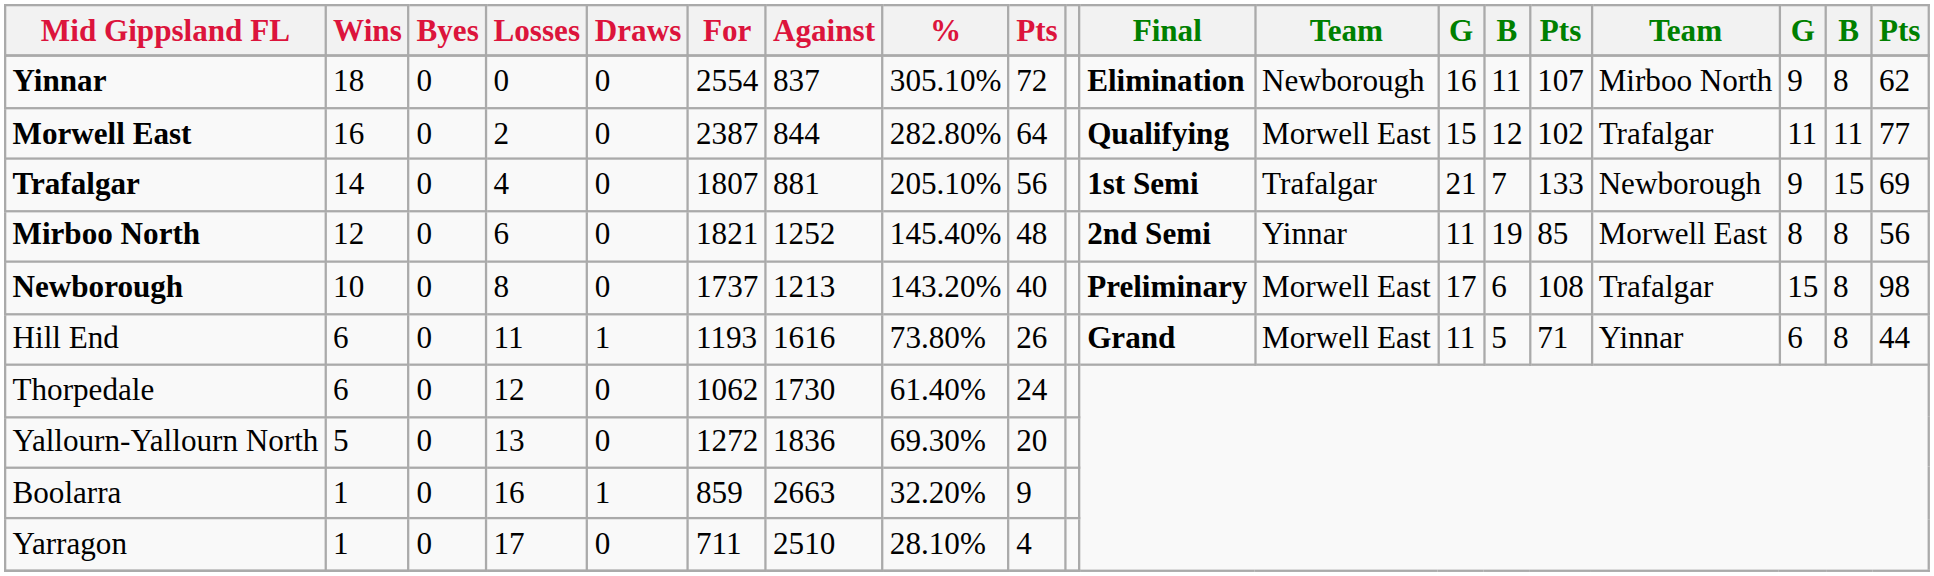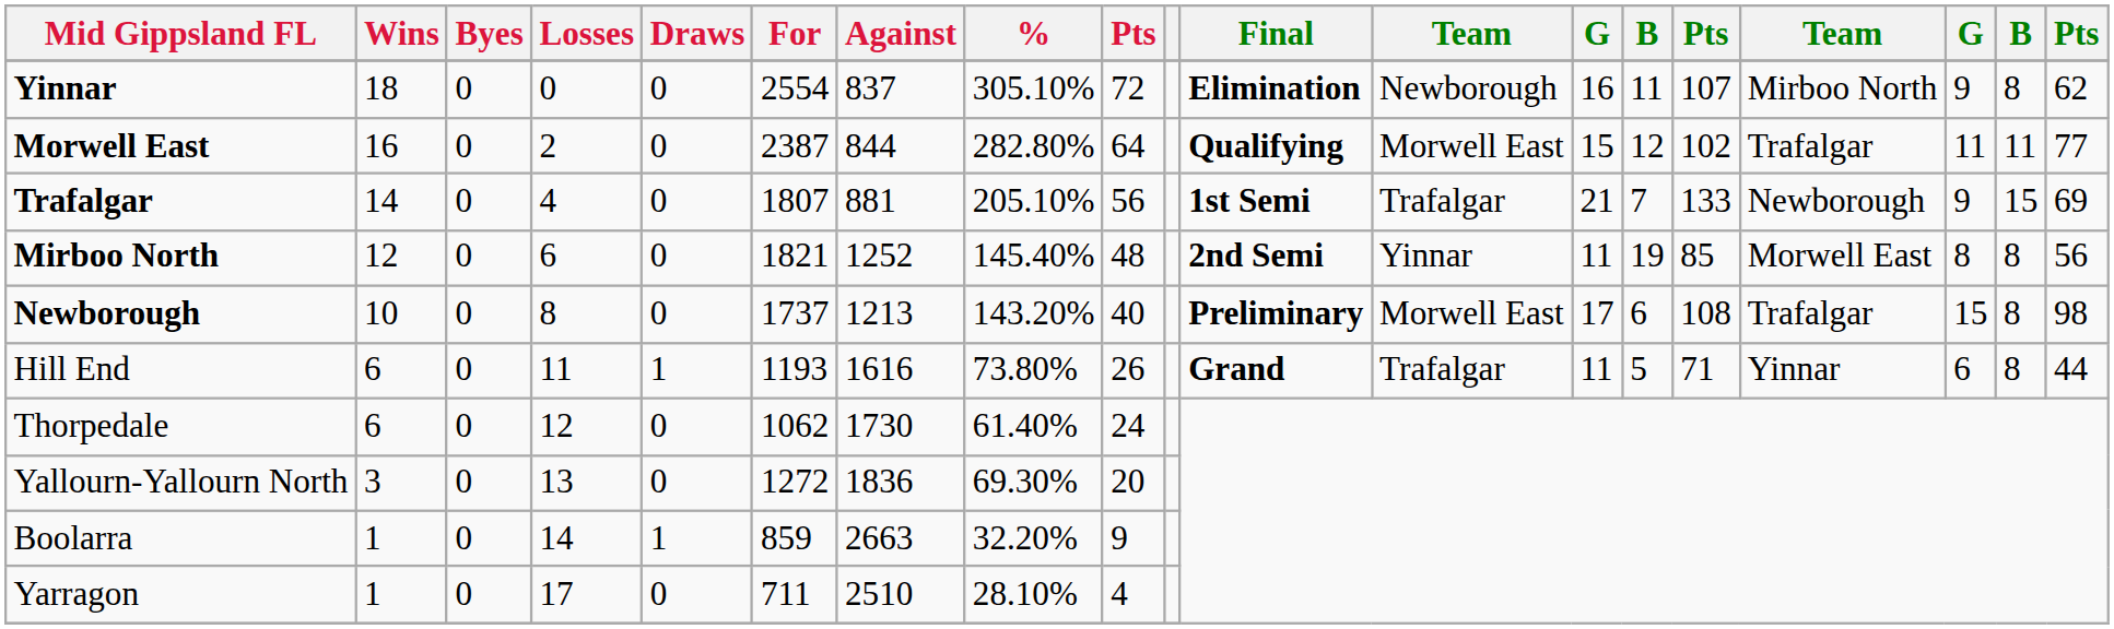Hill End | column 12: Morwell East -> Trafalgar
Yallourn-Yallourn North | Wins: 5 -> 3
Boolarra | Losses: 16 -> 14
